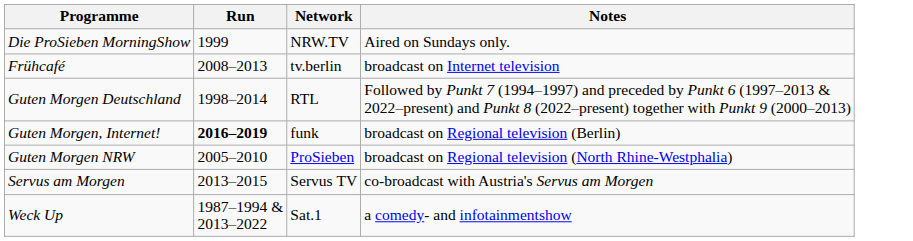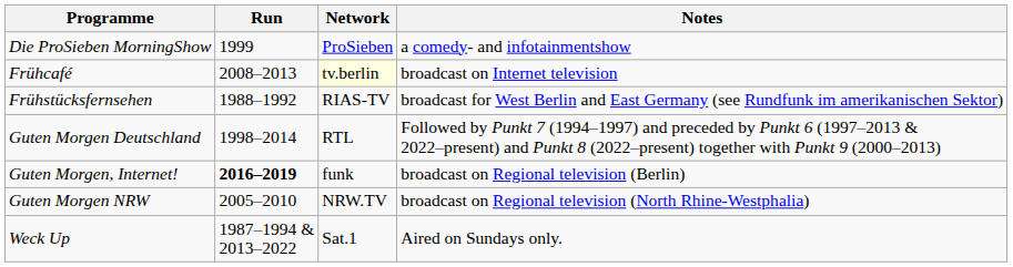Die ProSieben MorningShow | Network: NRW.TV -> ProSieben
Die ProSieben MorningShow | Notes: Aired on Sundays only. -> a comedy- and infotainmentshow
Frühcafé | Network: no background -> lightyellow background
+ row: Frühstücksfernsehen | 1988–1992 | RIAS-TV | broadcast for West Berlin and East Germany (see Rundfunk im amerikanischen Sektor)
Guten Morgen NRW | Network: ProSieben -> NRW.TV
- row: Servus am Morgen | 2013–2015 | Servus TV | co-broadcast with Austria's Servus am Morgen
Weck Up | Notes: a comedy- and infotainmentshow -> Aired on Sundays only.
